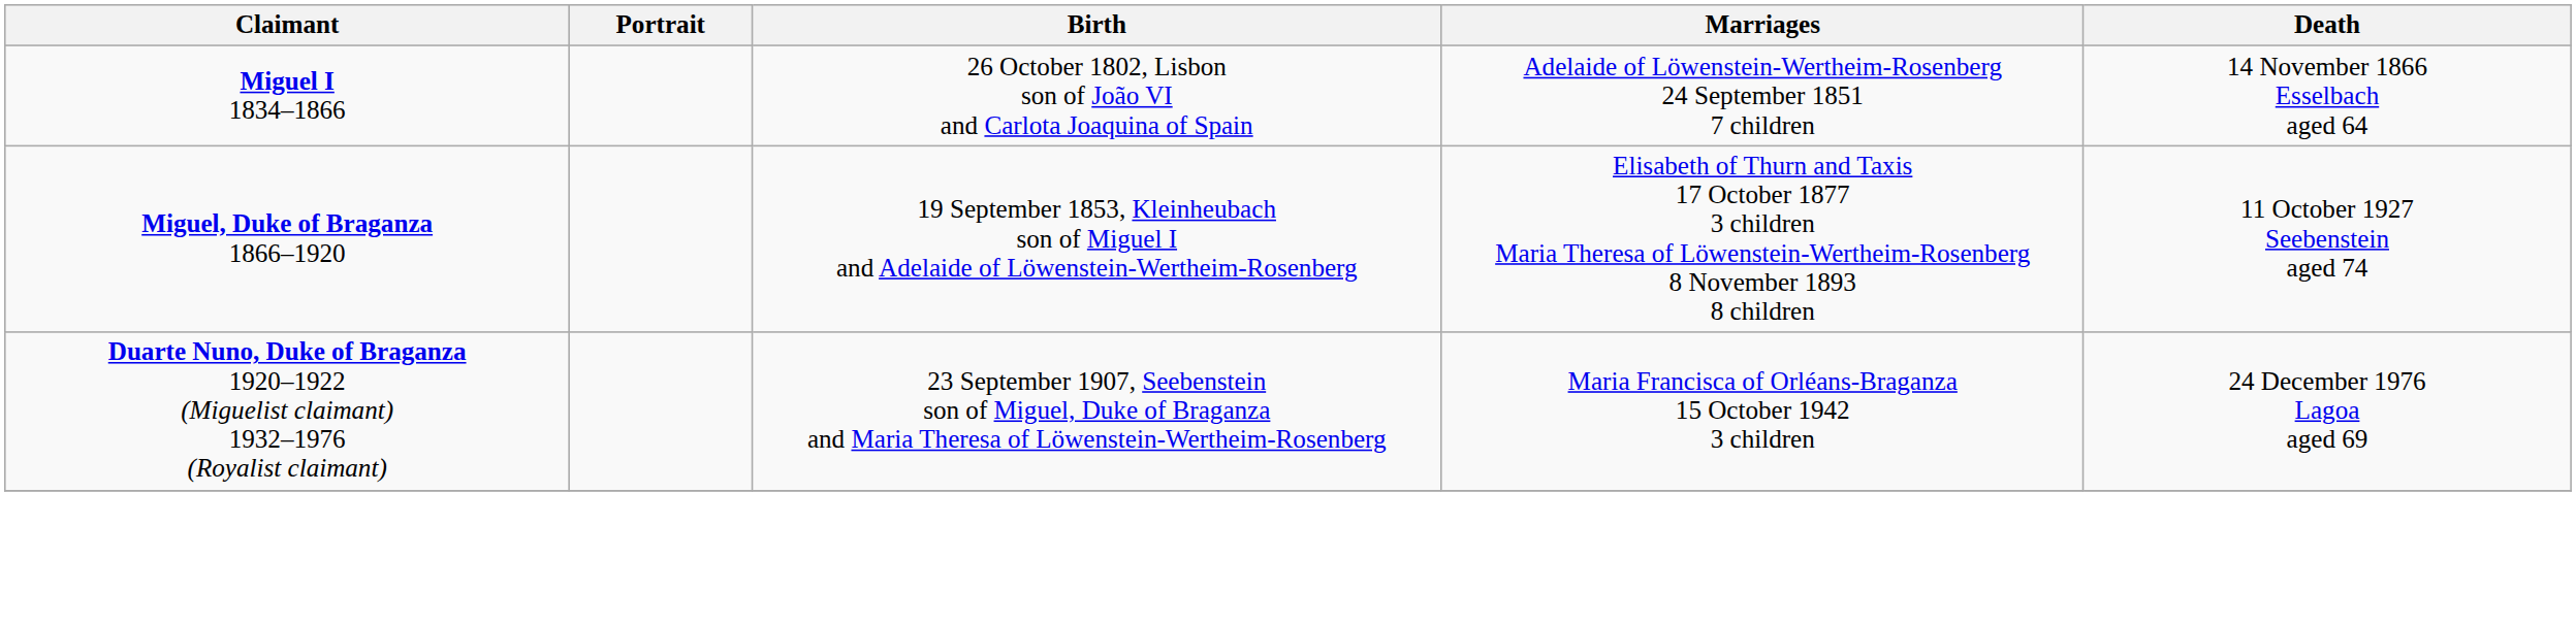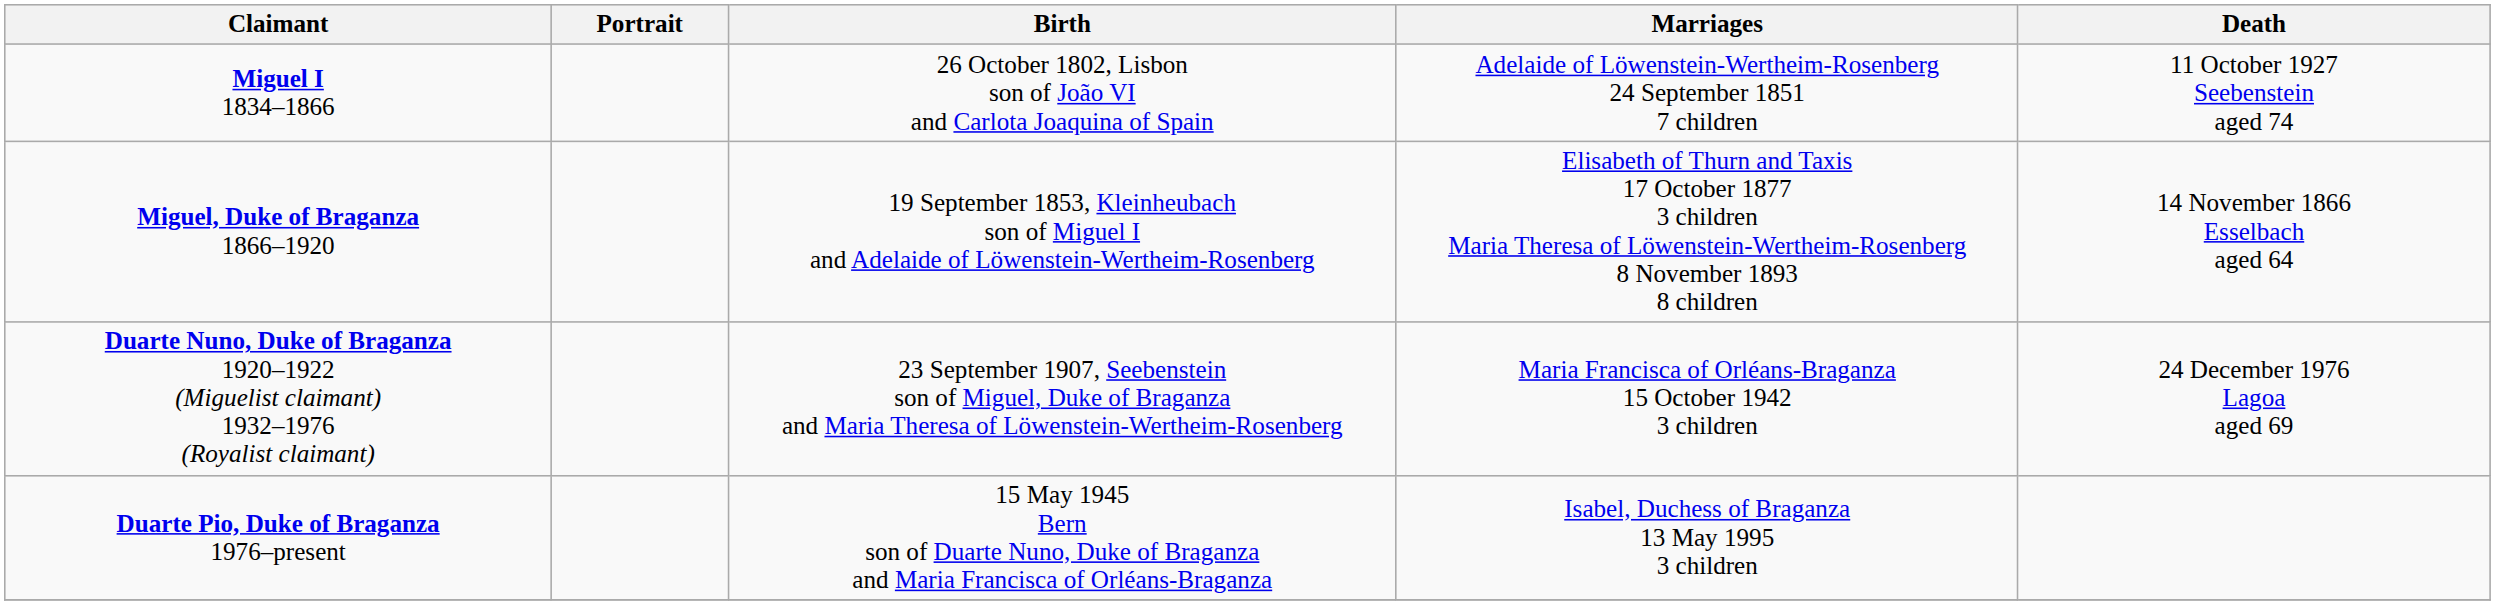Miguel I 1834–1866 | Death: 14 November 1866 Esselbach aged 64 -> 11 October 1927 Seebenstein aged 74
Miguel, Duke of Braganza 1866–1920 | Death: 11 October 1927 Seebenstein aged 74 -> 14 November 1866 Esselbach aged 64
+ row: Duarte Pio, Duke of Braganza 1976–present | 15 May 1945 Bern son of Duarte Nuno, Duke of Braganza and Maria Francisca of Orléans-Braganza | Isabel, Duchess of Braganza 13 May 1995 3 children
